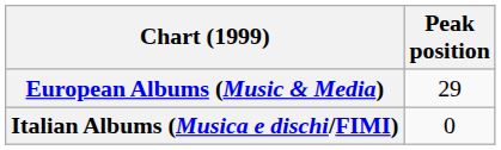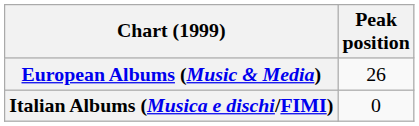European Albums (Music & Media) | Peak position: 29 -> 26
